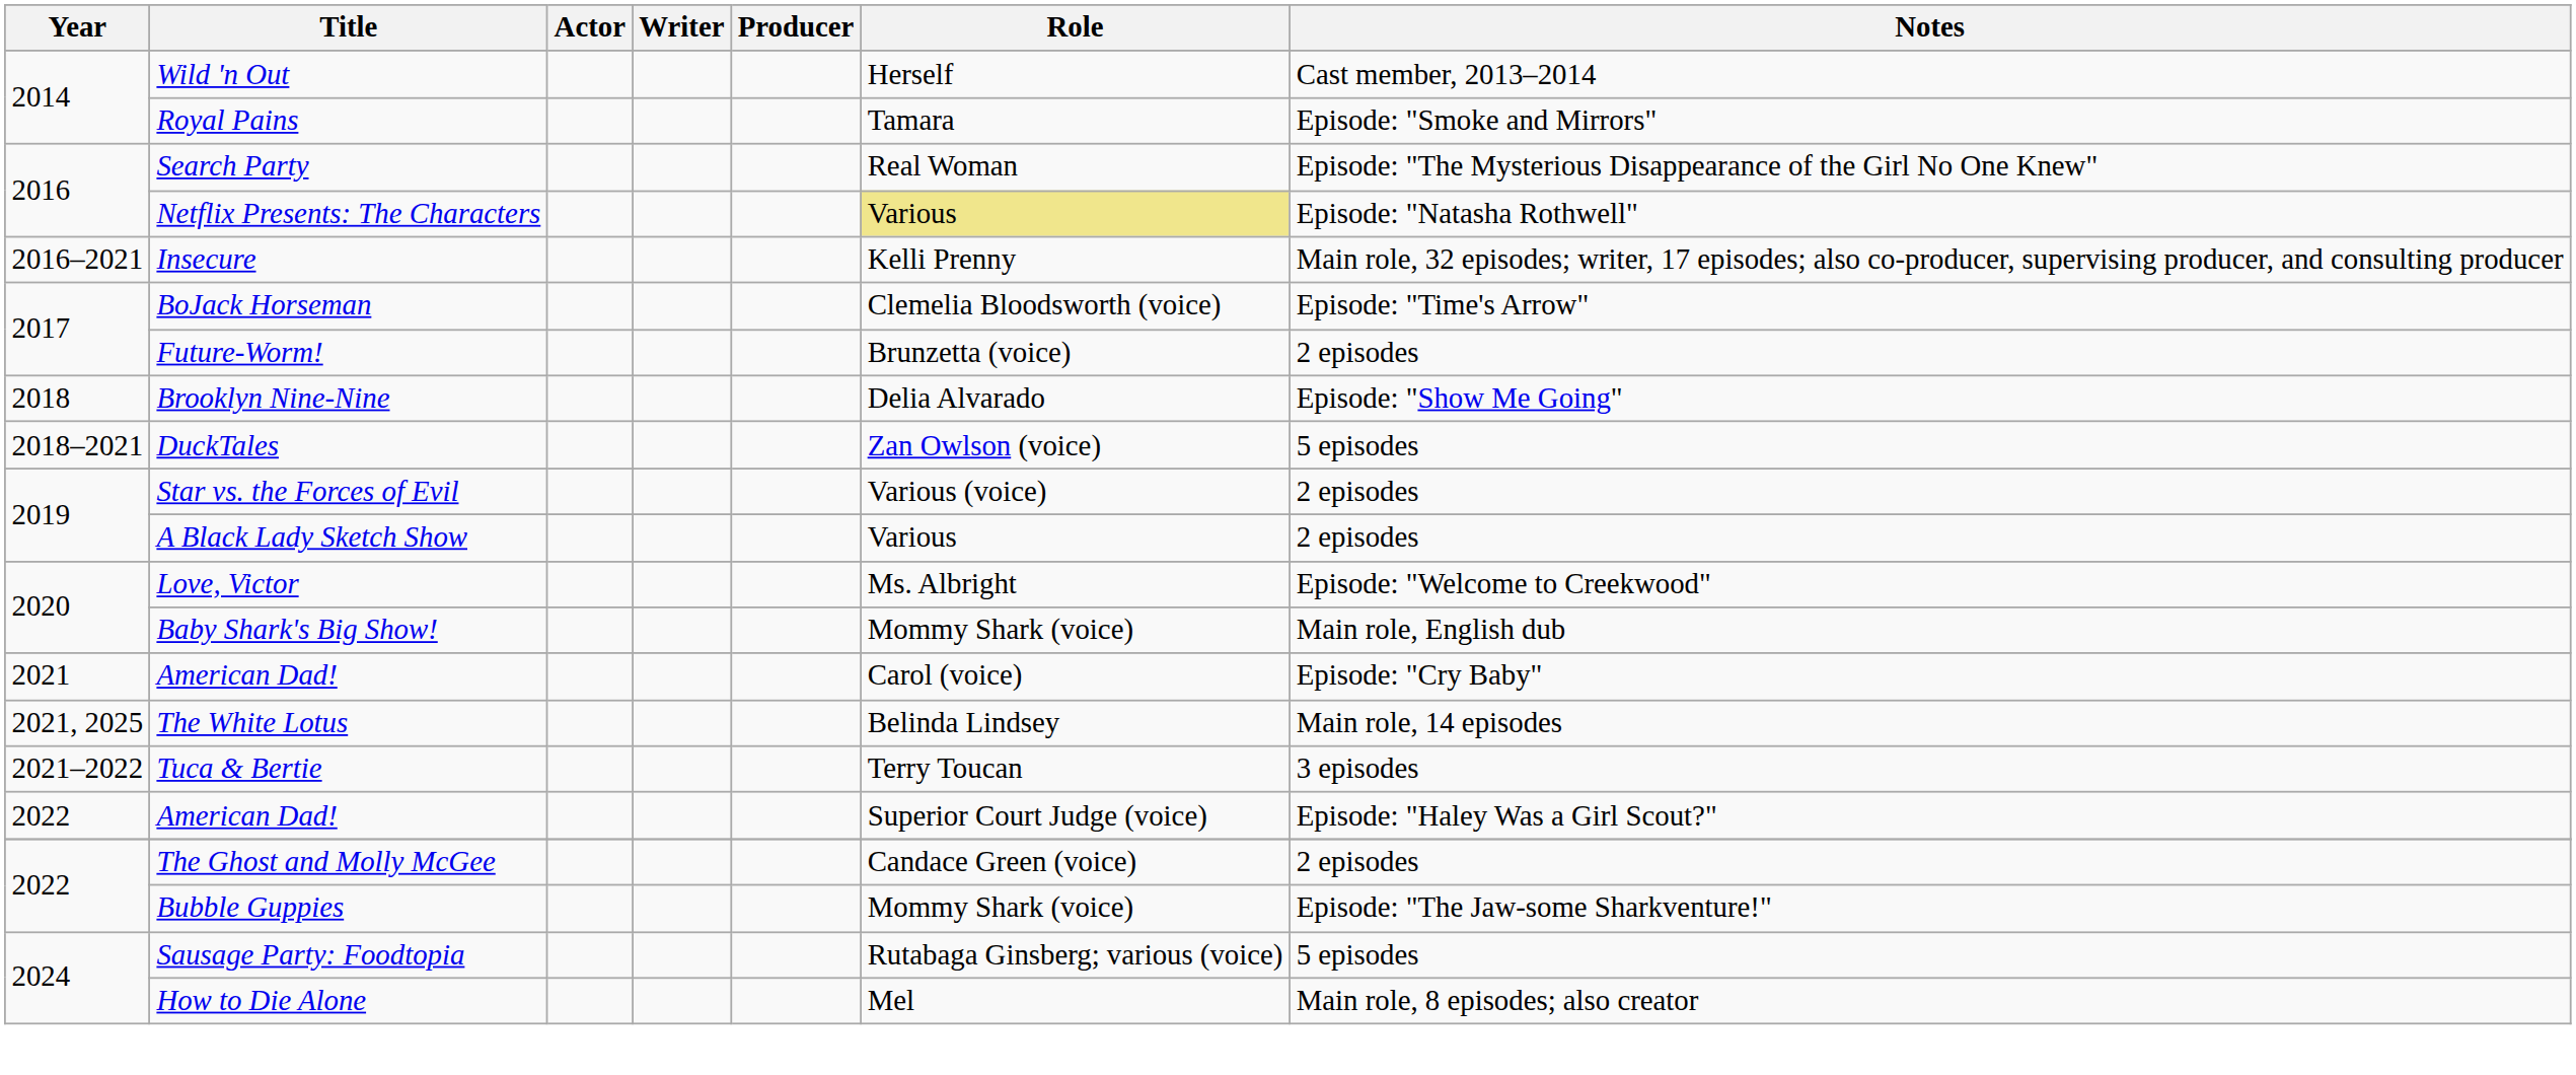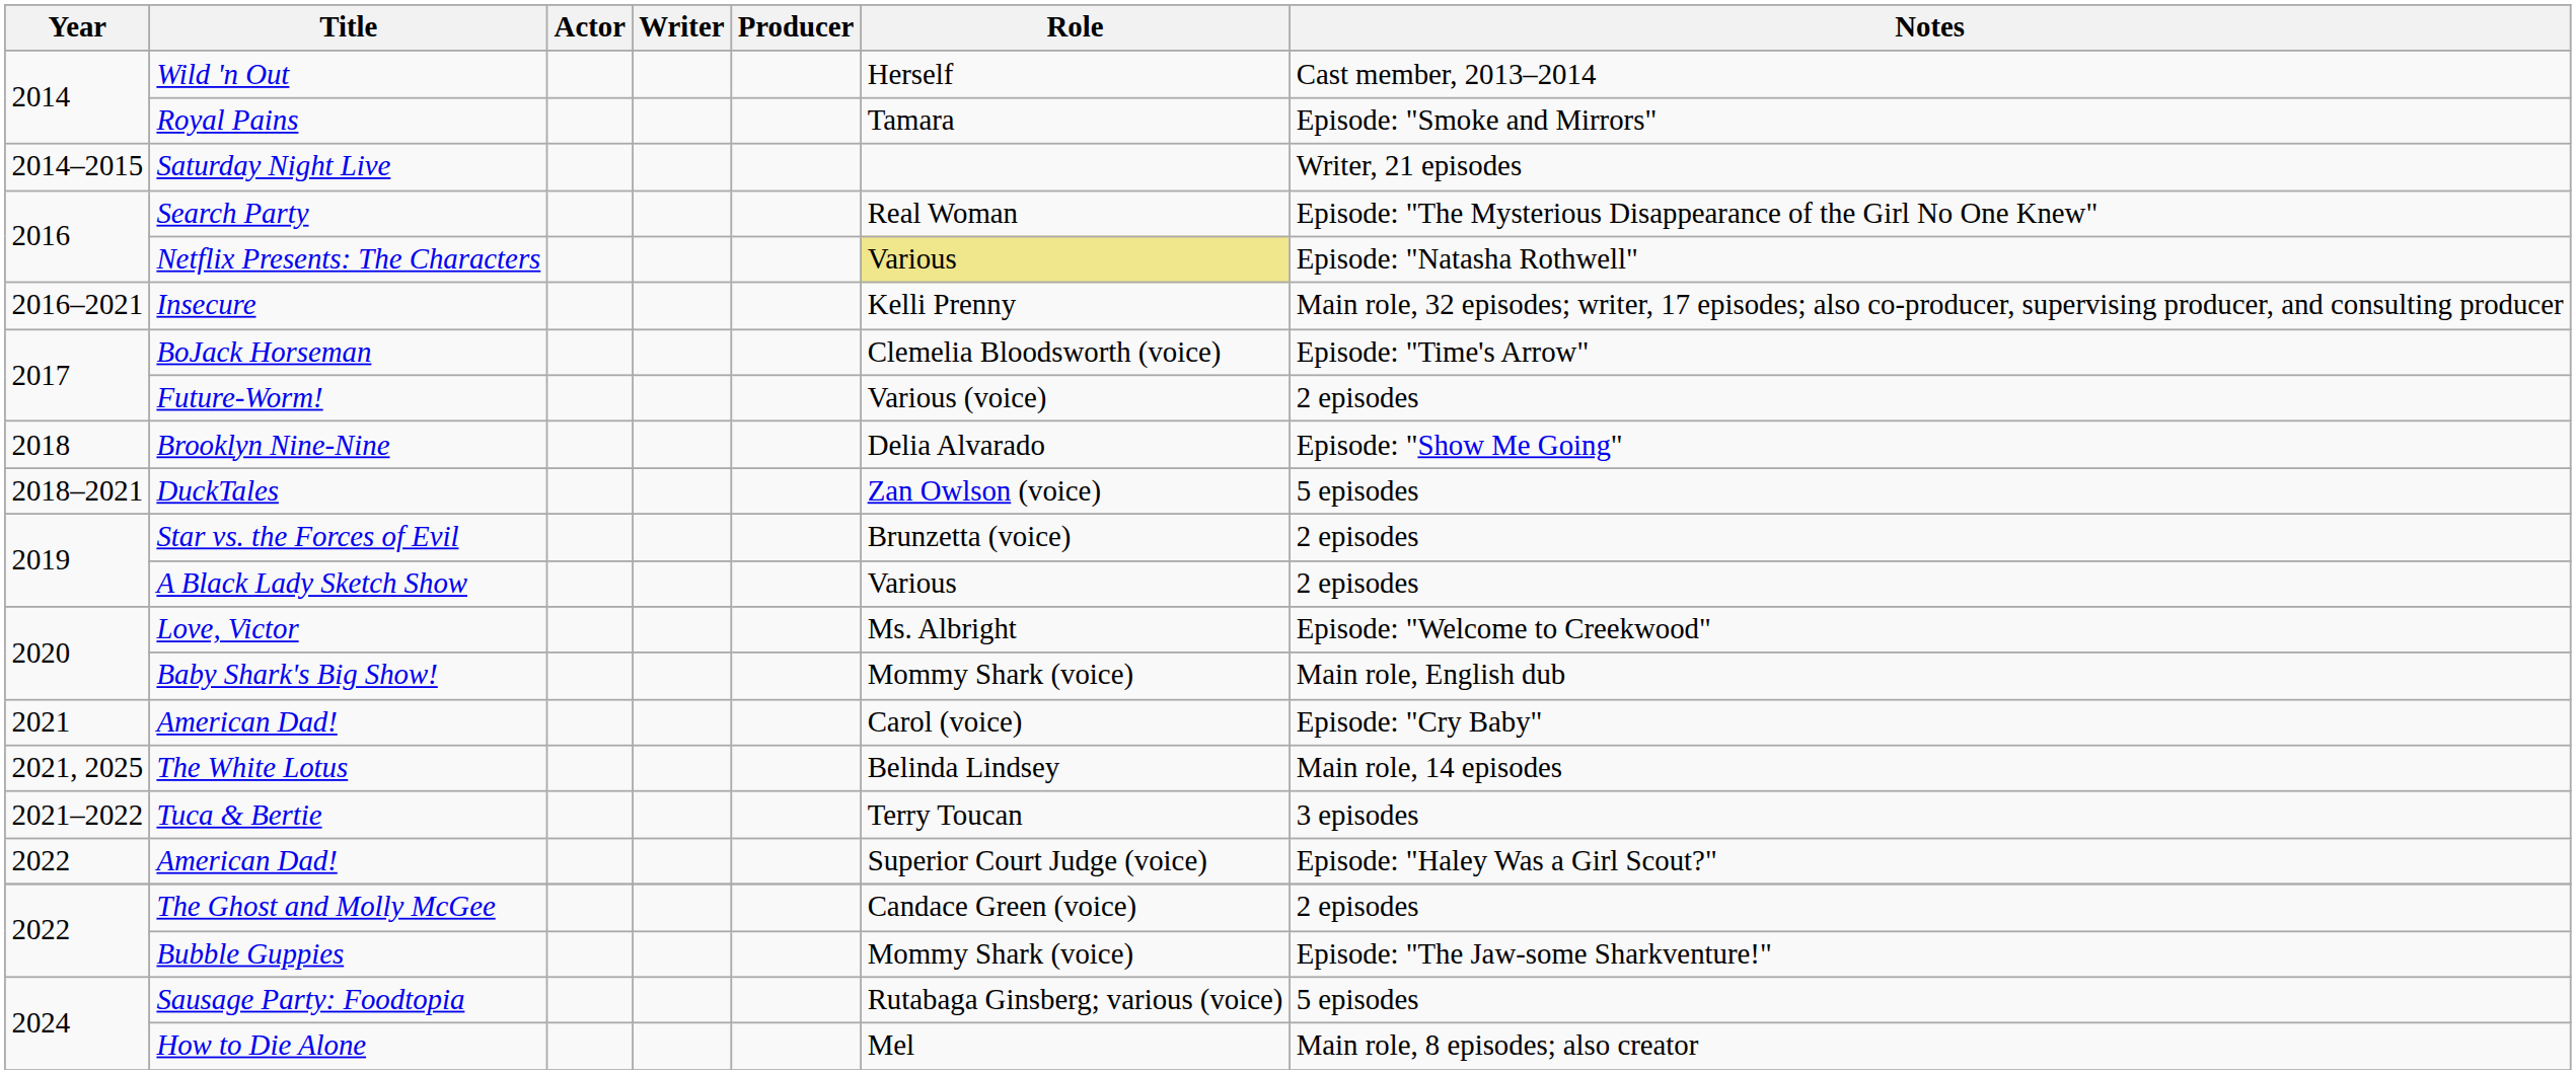+ row: 2014–2015 | Saturday Night Live | Writer, 21 episodes
Future-Worm! | Role: Brunzetta (voice) -> Various (voice)
Star vs. the Forces of Evil | Role: Various (voice) -> Brunzetta (voice)
